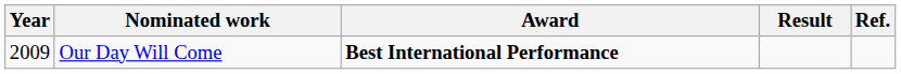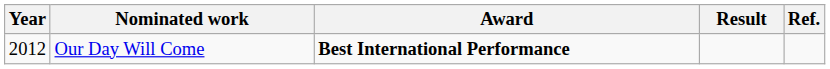Our Day Will Come | Year: 2009 -> 2012
